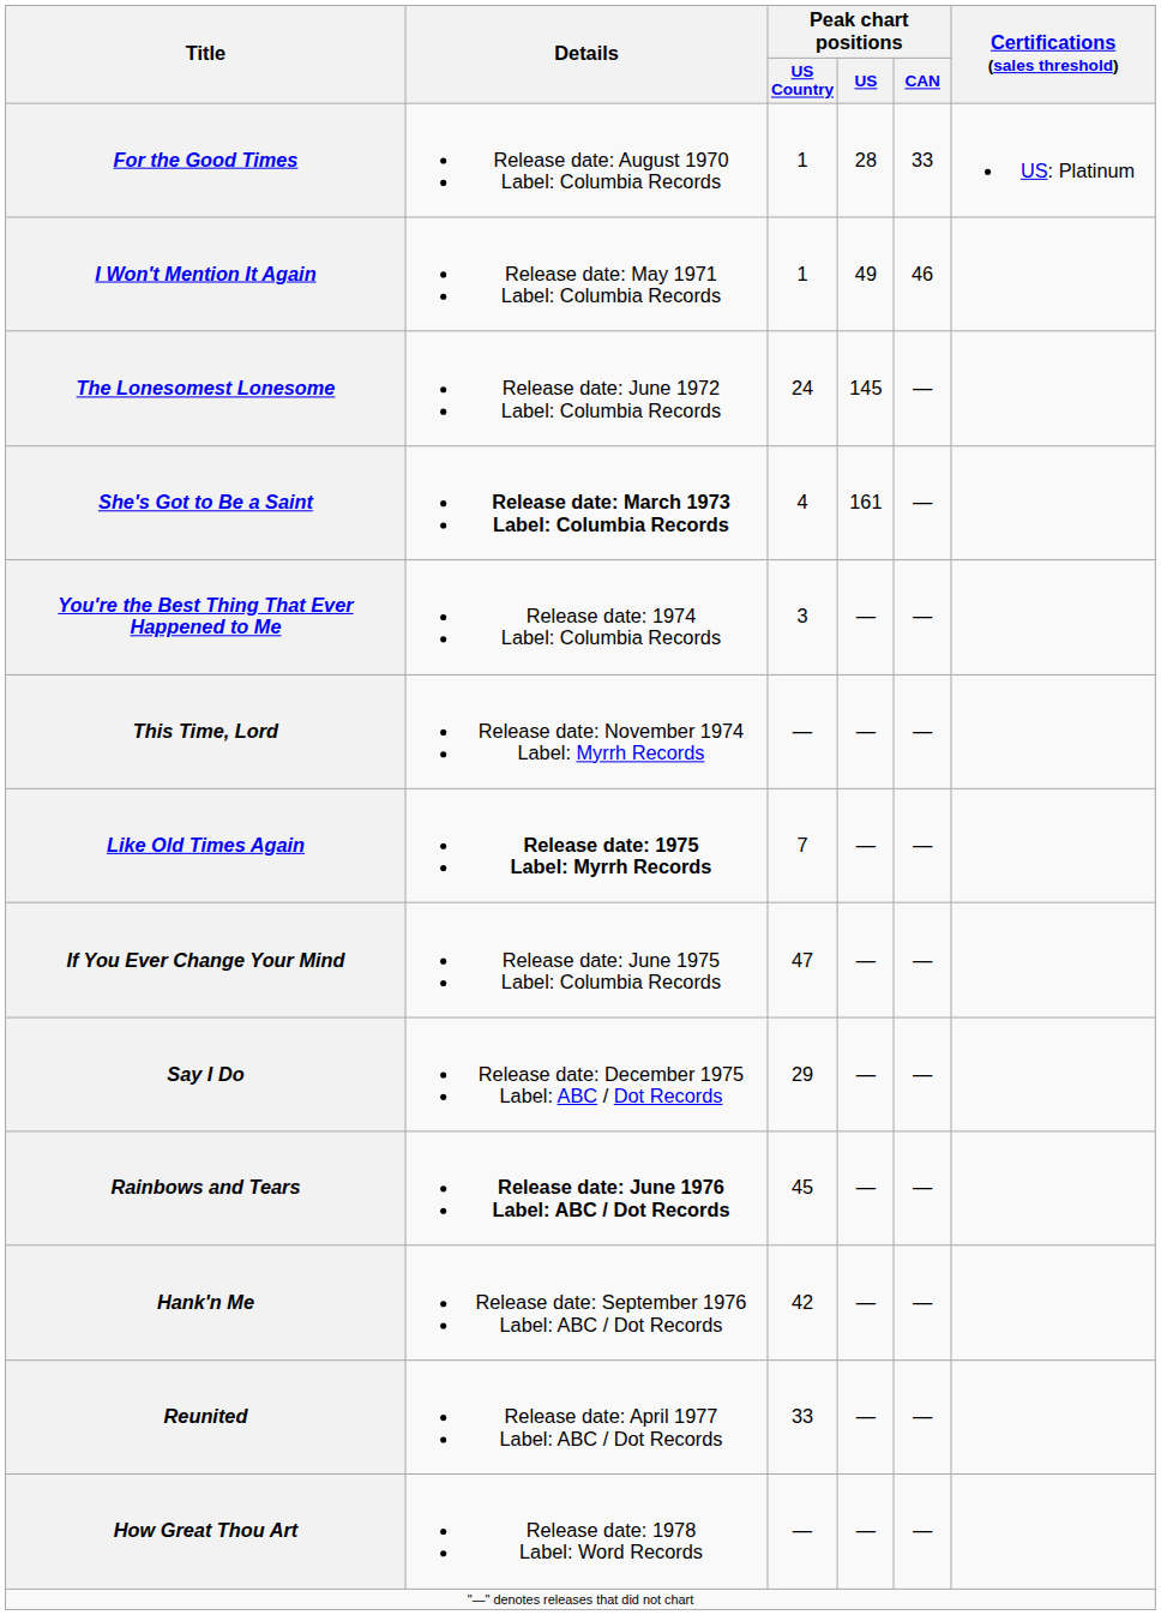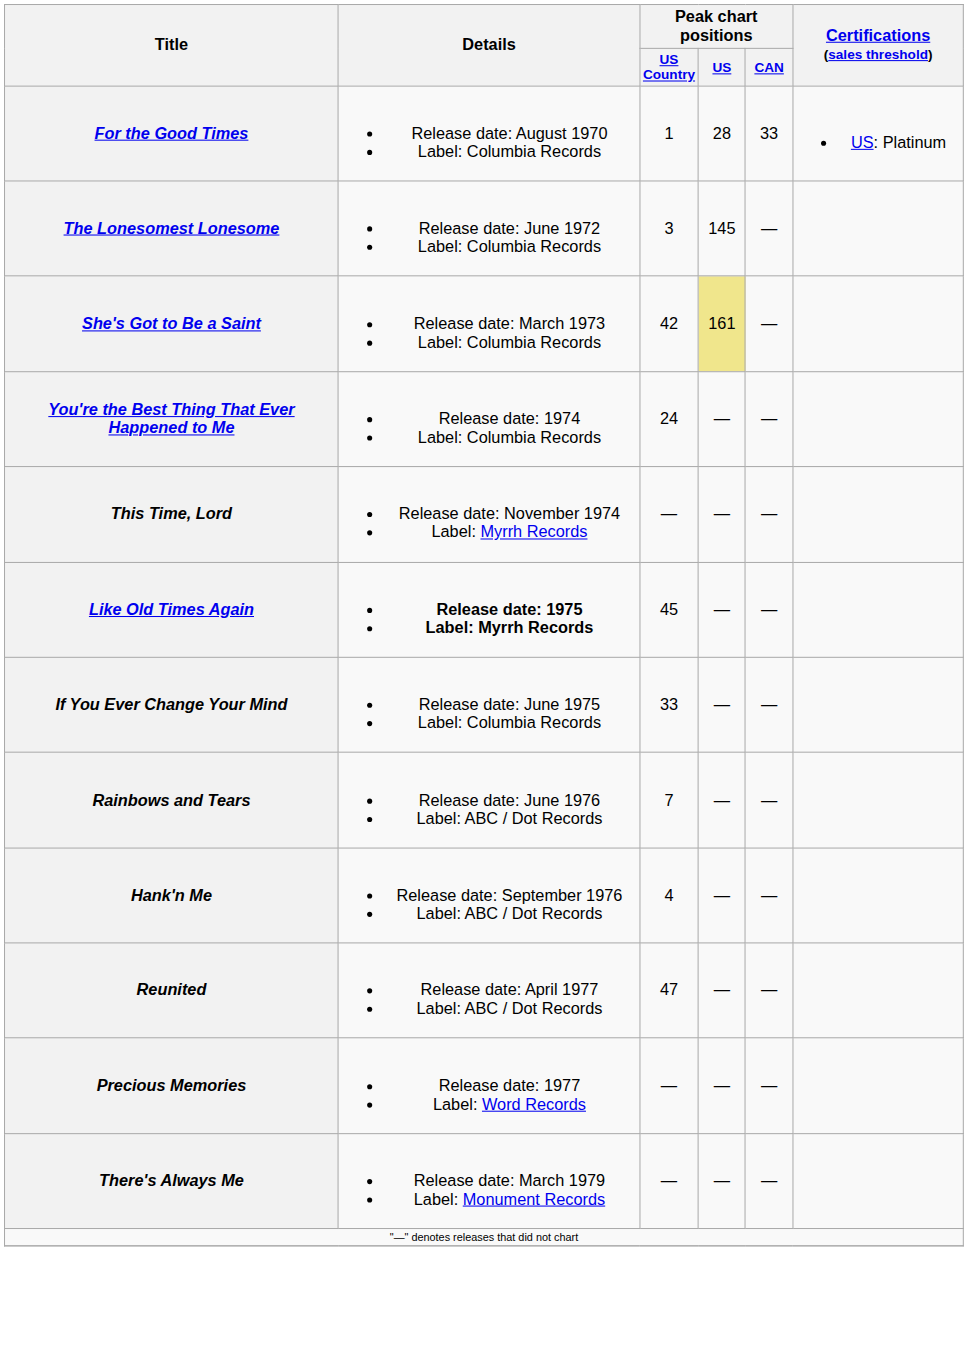- row: I Won't Mention It Again | Release date: May 1971 Label: Columbia Records | 1 | 49 | 46
The Lonesomest Lonesome | Peak chart positions / US Country: 24 -> 3
She's Got to Be a Saint | Details: bold -> normal
She's Got to Be a Saint | Peak chart positions / US Country: 4 -> 42
She's Got to Be a Saint | Peak chart positions / US: no background -> khaki background
You're the Best Thing That Ever Happened to Me | Peak chart positions / US Country: 3 -> 24
Like Old Times Again | Peak chart positions / US Country: 7 -> 45
If You Ever Change Your Mind | Peak chart positions / US Country: 47 -> 33
- row: Say I Do | Release date: December 1975 Label: ABC / Dot Records | 29 | — | —
Rainbows and Tears | Details: bold -> normal
Rainbows and Tears | Peak chart positions / US Country: 45 -> 7
Hank'n Me | Peak chart positions / US Country: 42 -> 4
Reunited | Peak chart positions / US Country: 33 -> 47
+ row: Precious Memories | Release date: 1977 Label: Word Records | — | — | —
- row: How Great Thou Art | Release date: 1978 Label: Word Records | — | — | —
+ row: There's Always Me | Release date: March 1979 Label: Monument Records | — | — | —
